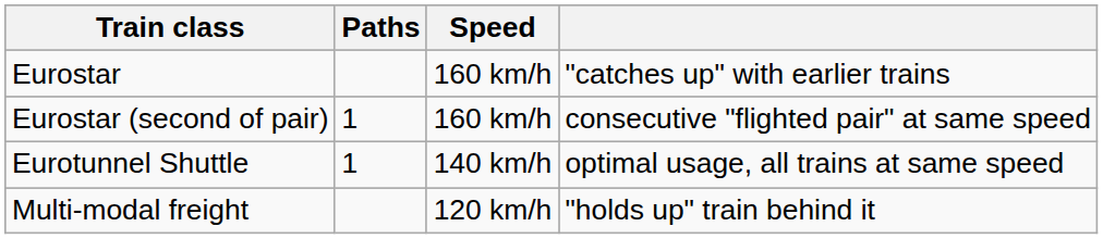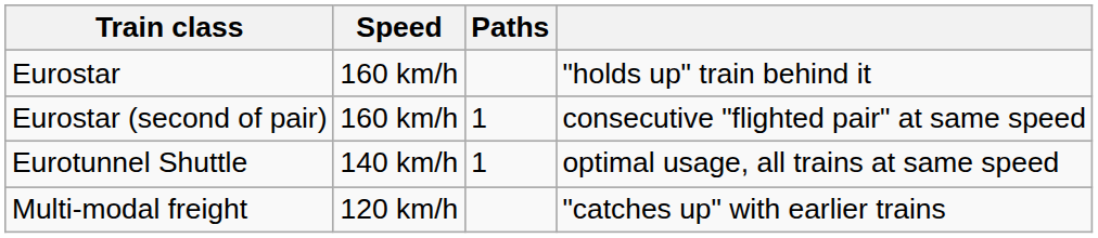columns swapped: Speed <-> Paths
Eurostar | column 4: "catches up" with earlier trains -> "holds up" train behind it
Multi-modal freight | column 4: "holds up" train behind it -> "catches up" with earlier trains
